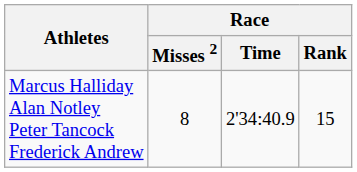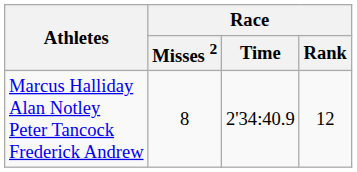Marcus Halliday Alan Notley Peter Tancock Frederick Andrew | Race / Rank: 15 -> 12
